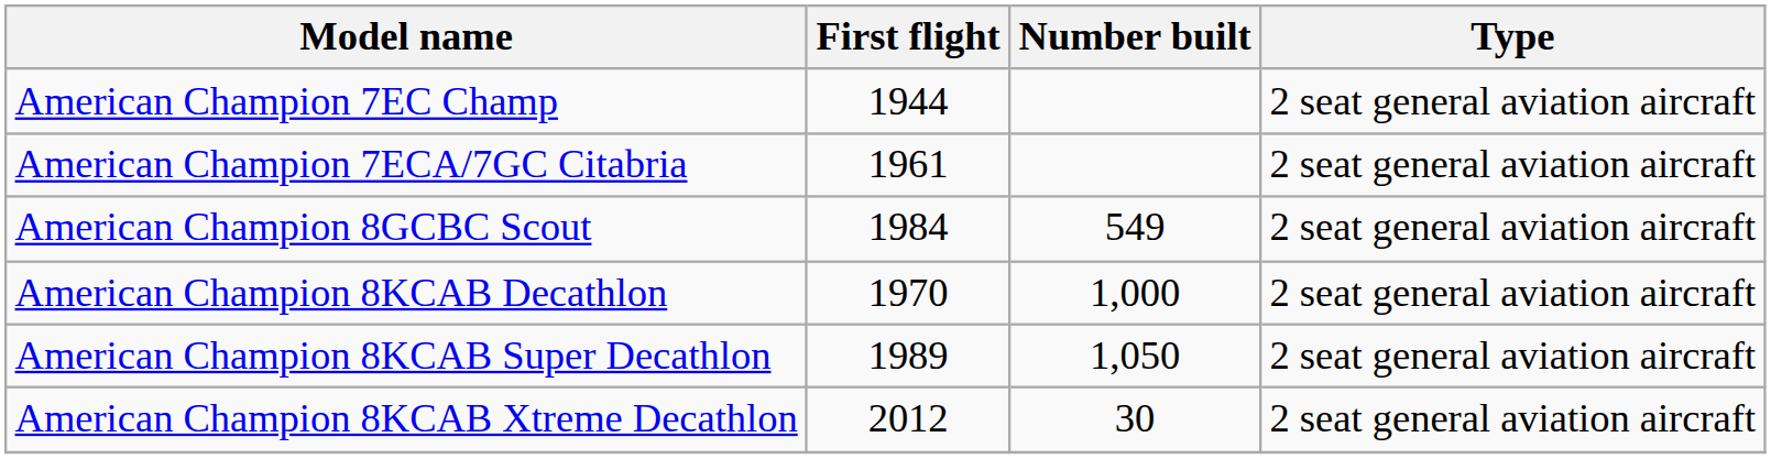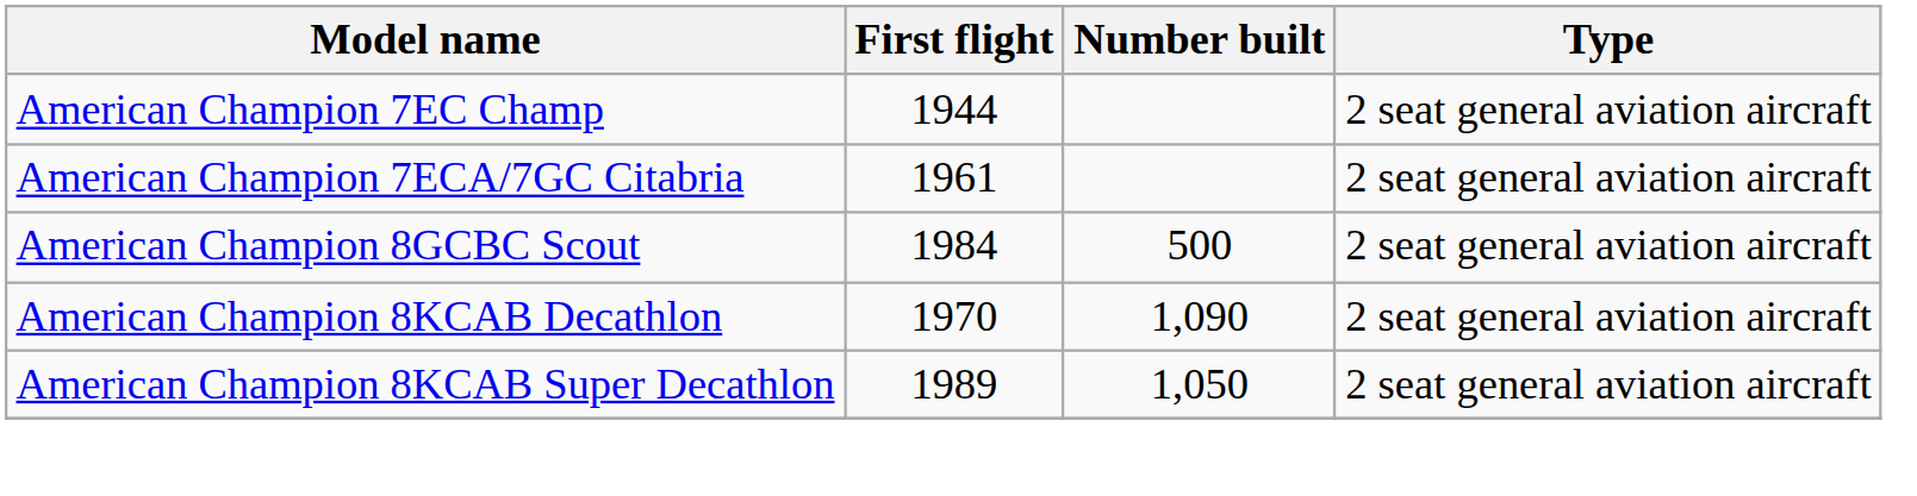American Champion 8GCBC Scout | Number built: 549 -> 500
American Champion 8KCAB Decathlon | Number built: 1,000 -> 1,090
- row: American Champion 8KCAB Xtreme Decathlon | 2012 | 30 | 2 seat general aviation aircraft
